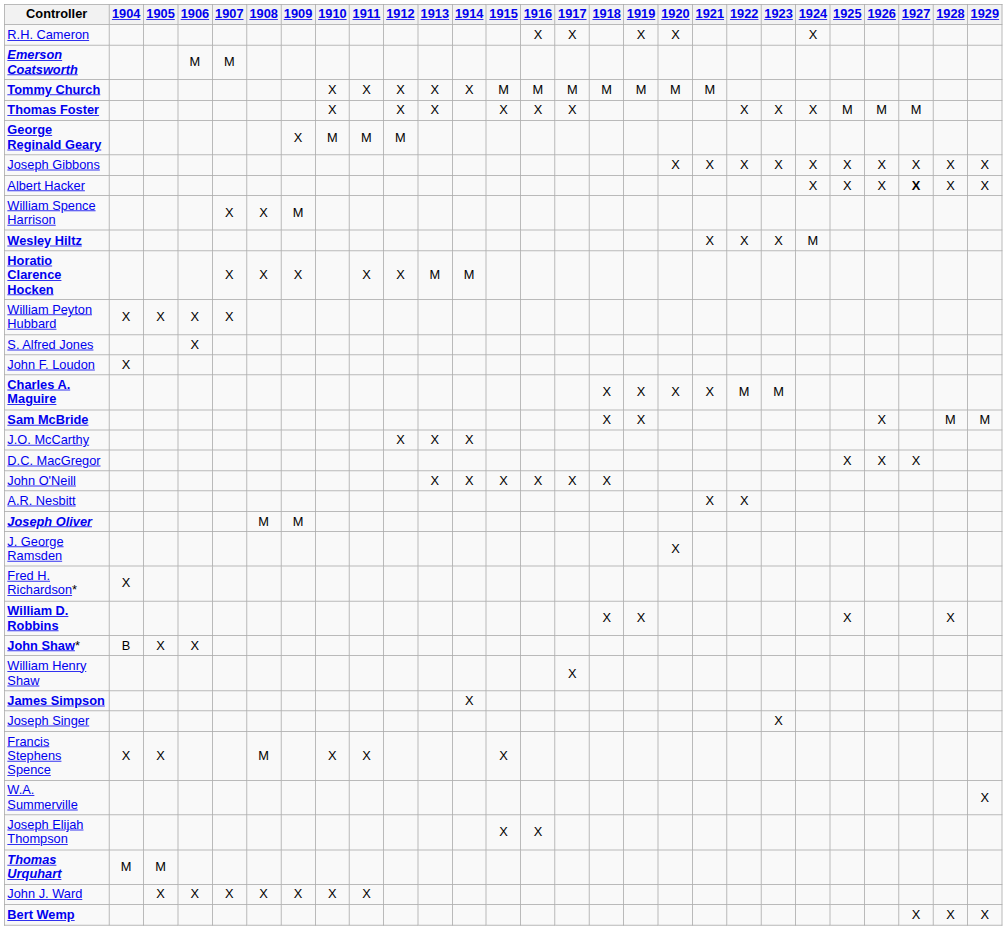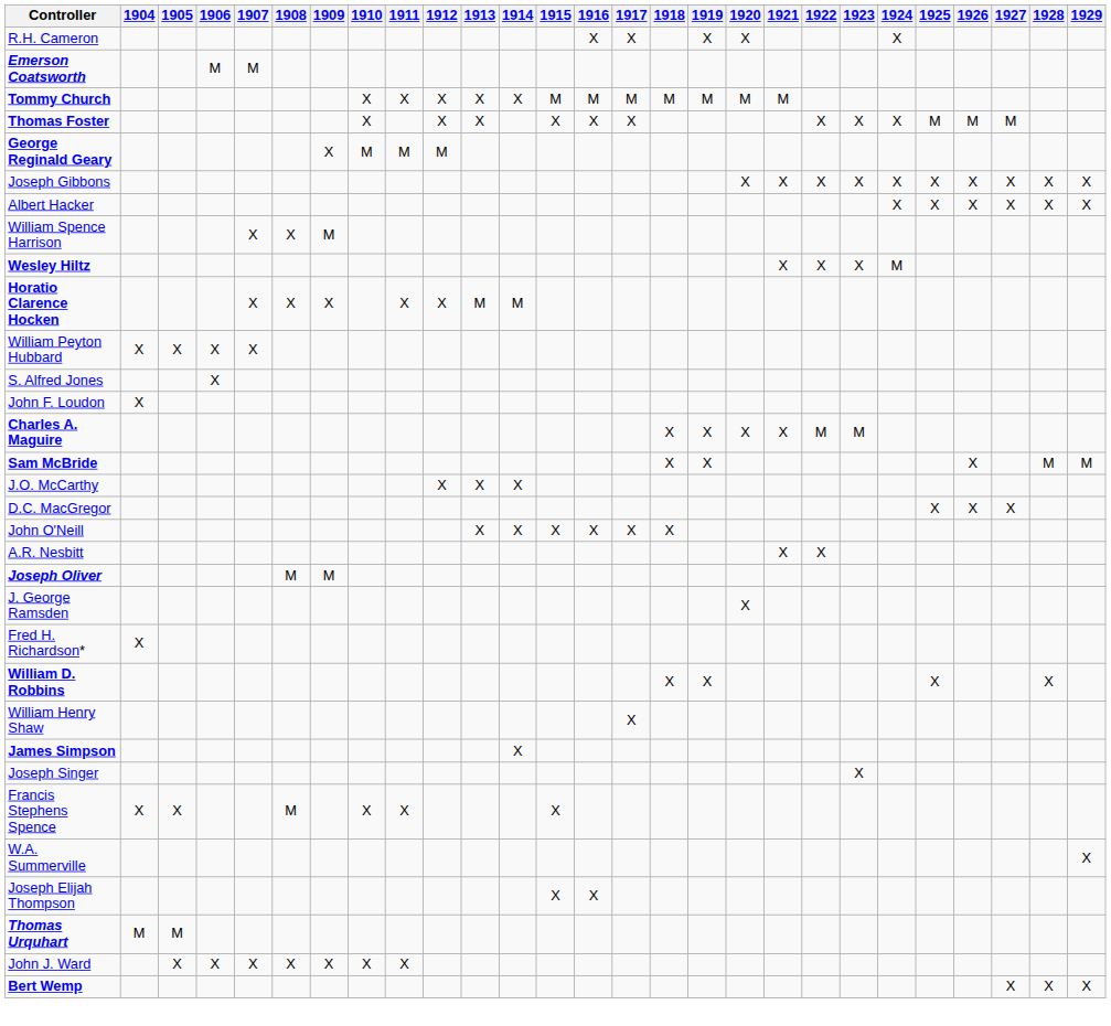Albert Hacker | 1927: bold -> normal
- row: John Shaw* | B | X | X
